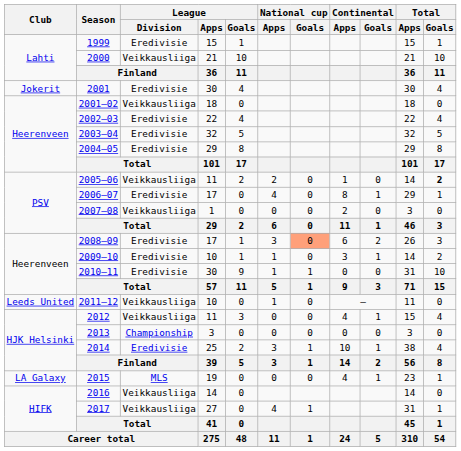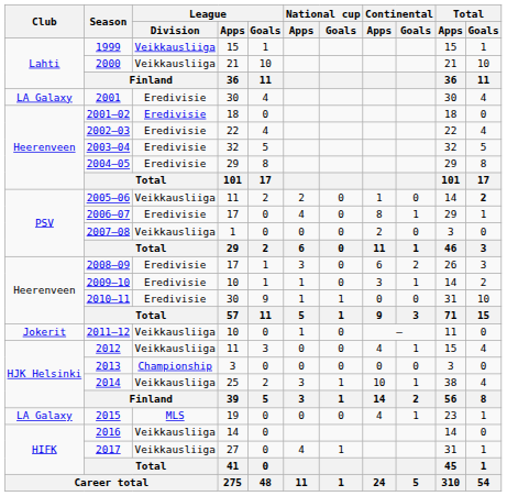1999 | League / Division: Eredivisie -> Veikkausliiga
2001 | Club: Jokerit -> LA Galaxy
2001–02 | League / Division: Veikkausliiga -> Eredivisie
2008–09 | National cup / Goals: lightsalmon background -> no background
2011–12 | Club: Leeds United -> Jokerit
2014 | League / Division: Eredivisie -> Veikkausliiga
